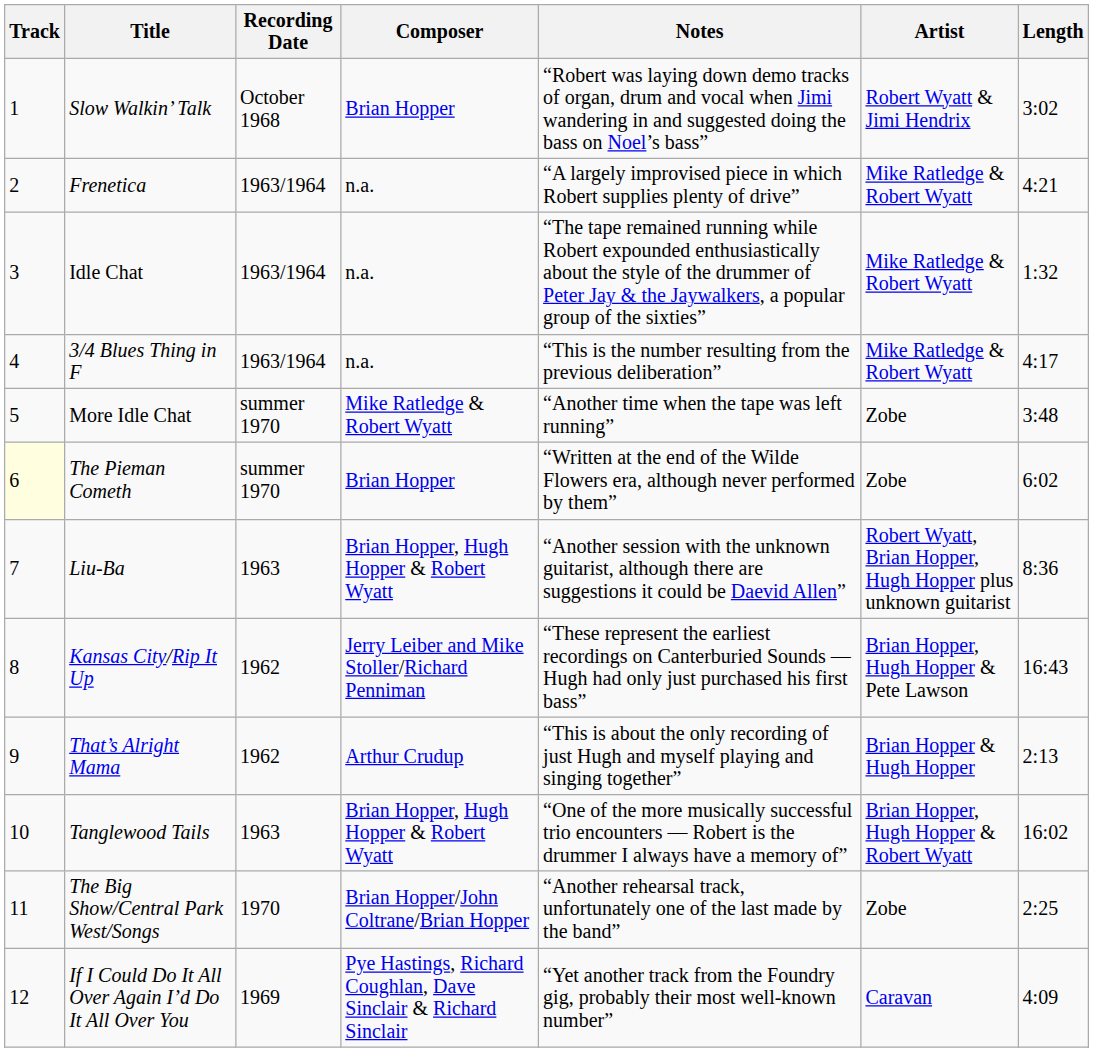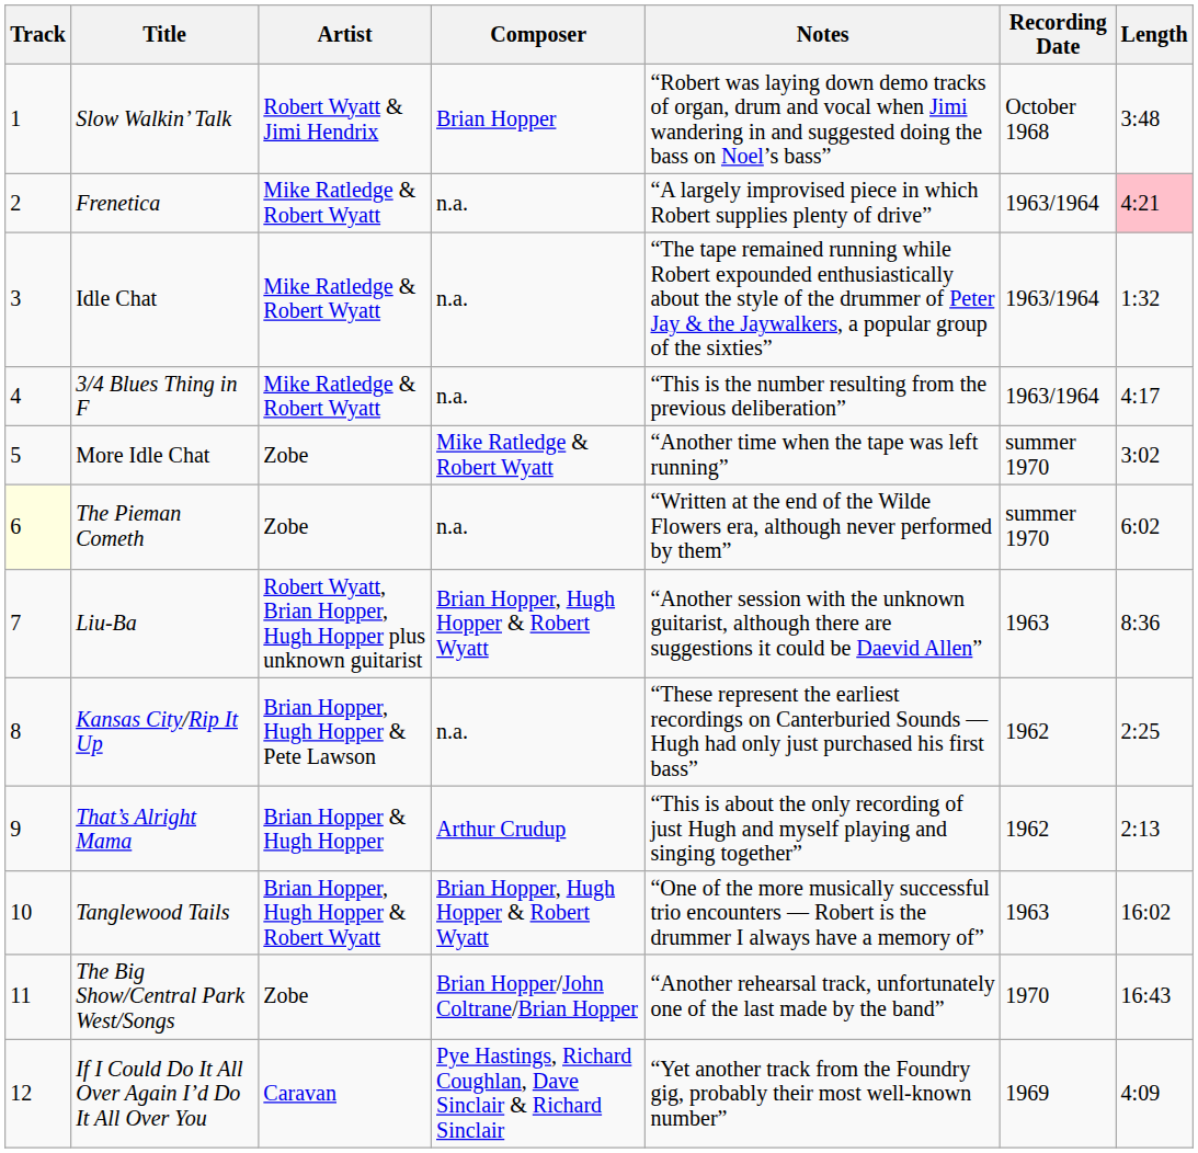columns swapped: Artist <-> Recording Date
Slow Walkin’ Talk | Length: 3:02 -> 3:48
Frenetica | Length: no background -> pink background
More Idle Chat | Length: 3:48 -> 3:02
The Pieman Cometh | Composer: Brian Hopper -> n.a.
Kansas City/Rip It Up | Composer: Jerry Leiber and Mike Stoller/Richard Penniman -> n.a.
Kansas City/Rip It Up | Length: 16:43 -> 2:25
The Big Show/Central Park West/Songs | Length: 2:25 -> 16:43
